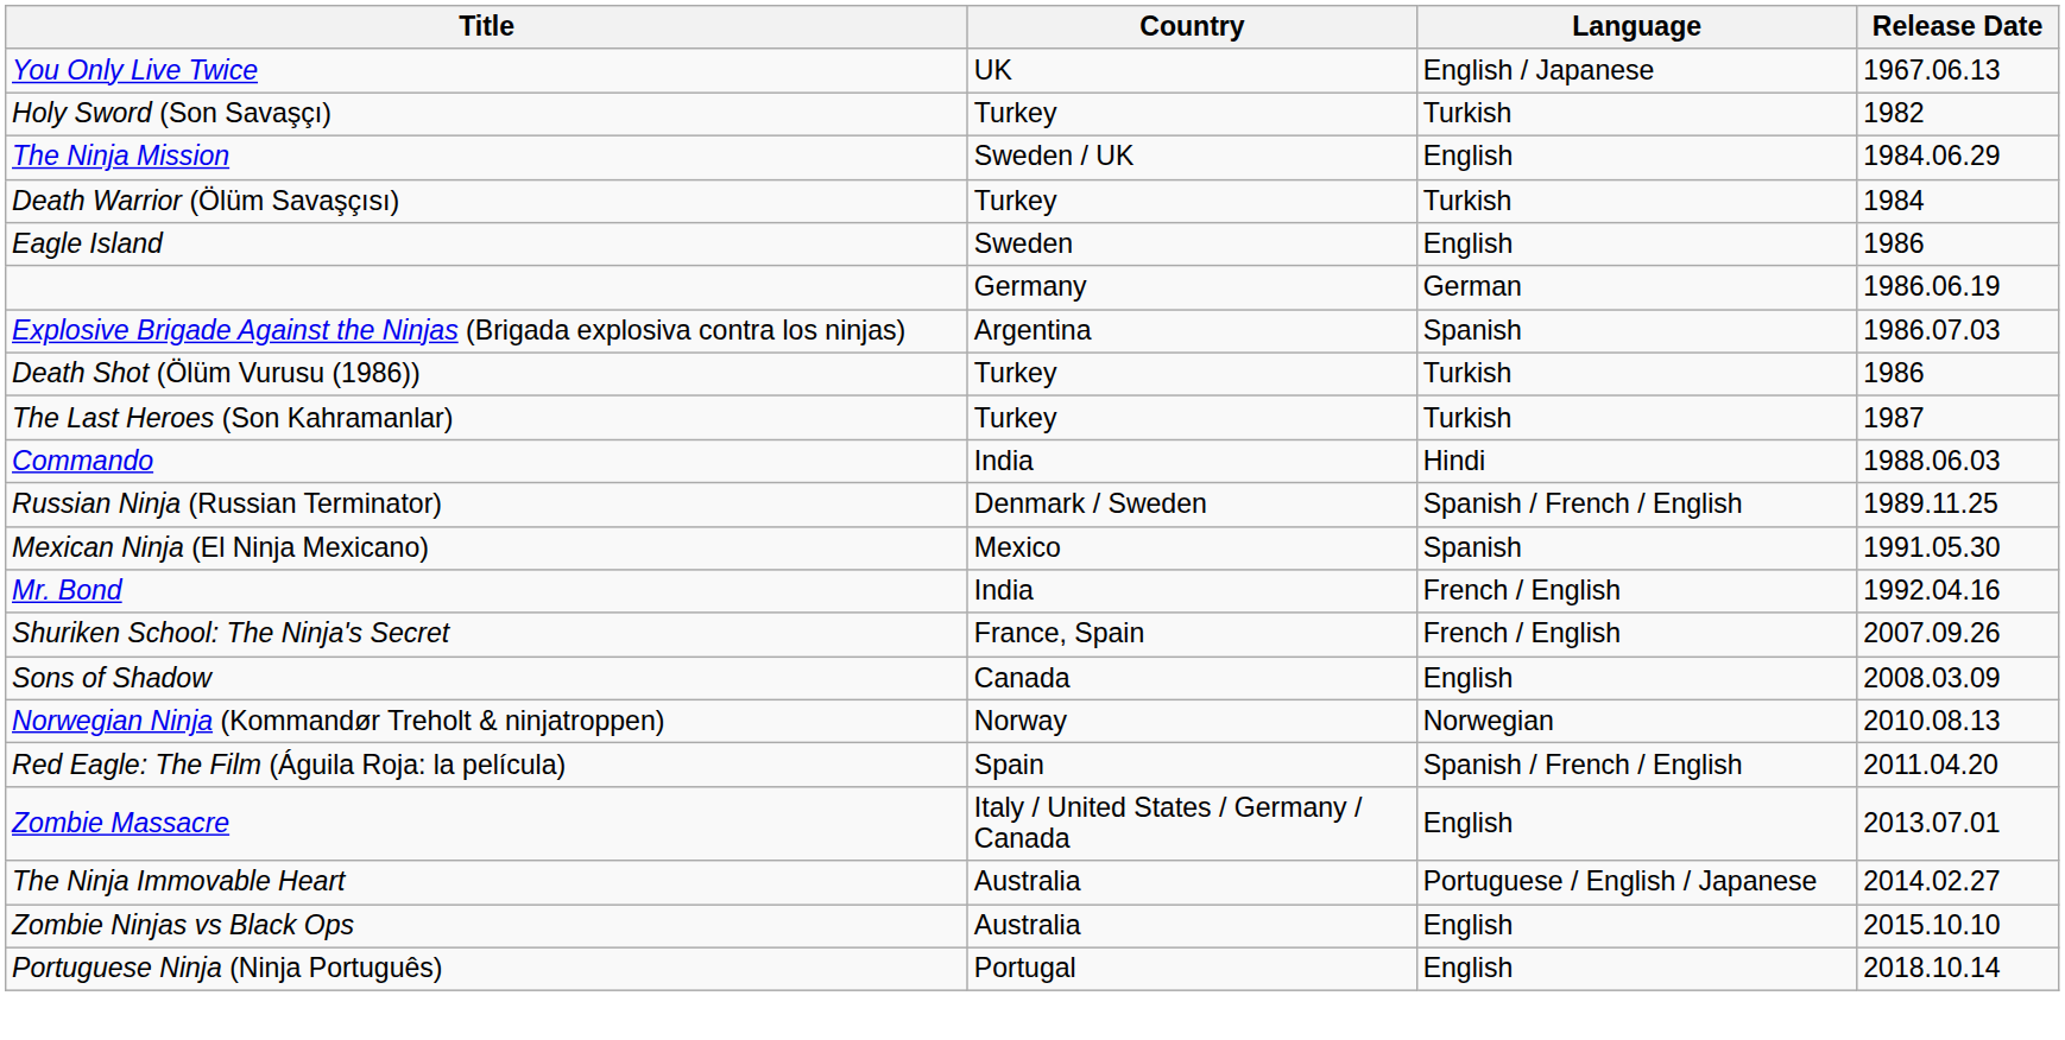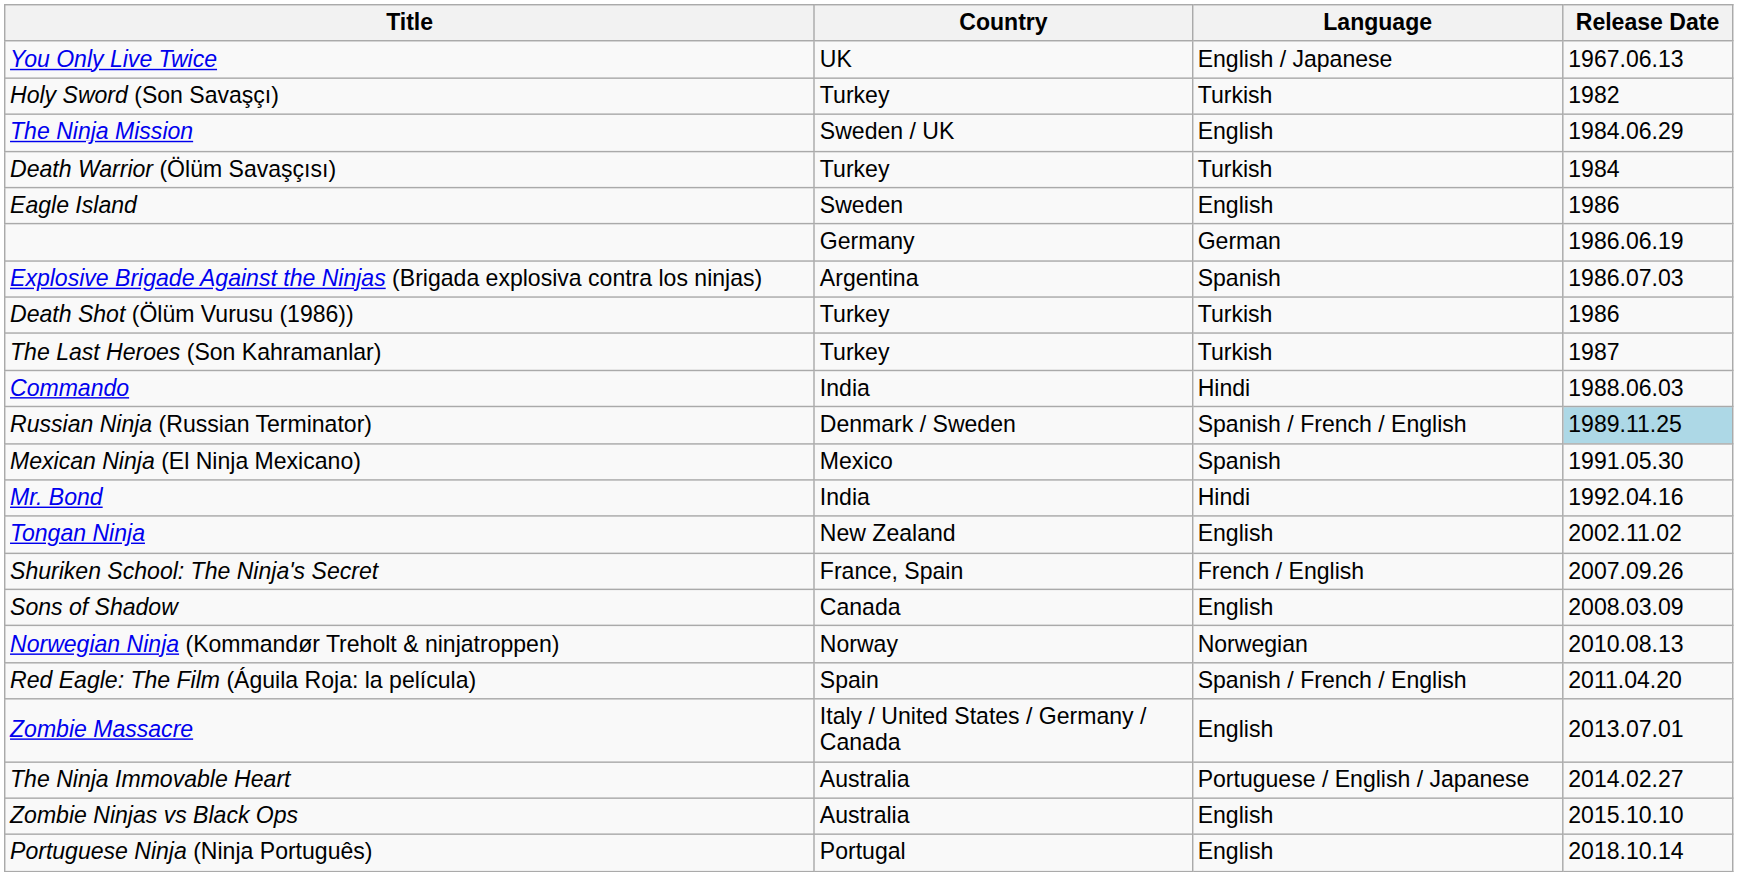Russian Ninja (Russian Terminator) | Release Date: no background -> lightblue background
Mr. Bond | Language: French / English -> Hindi
+ row: Tongan Ninja | New Zealand | English | 2002.11.02
